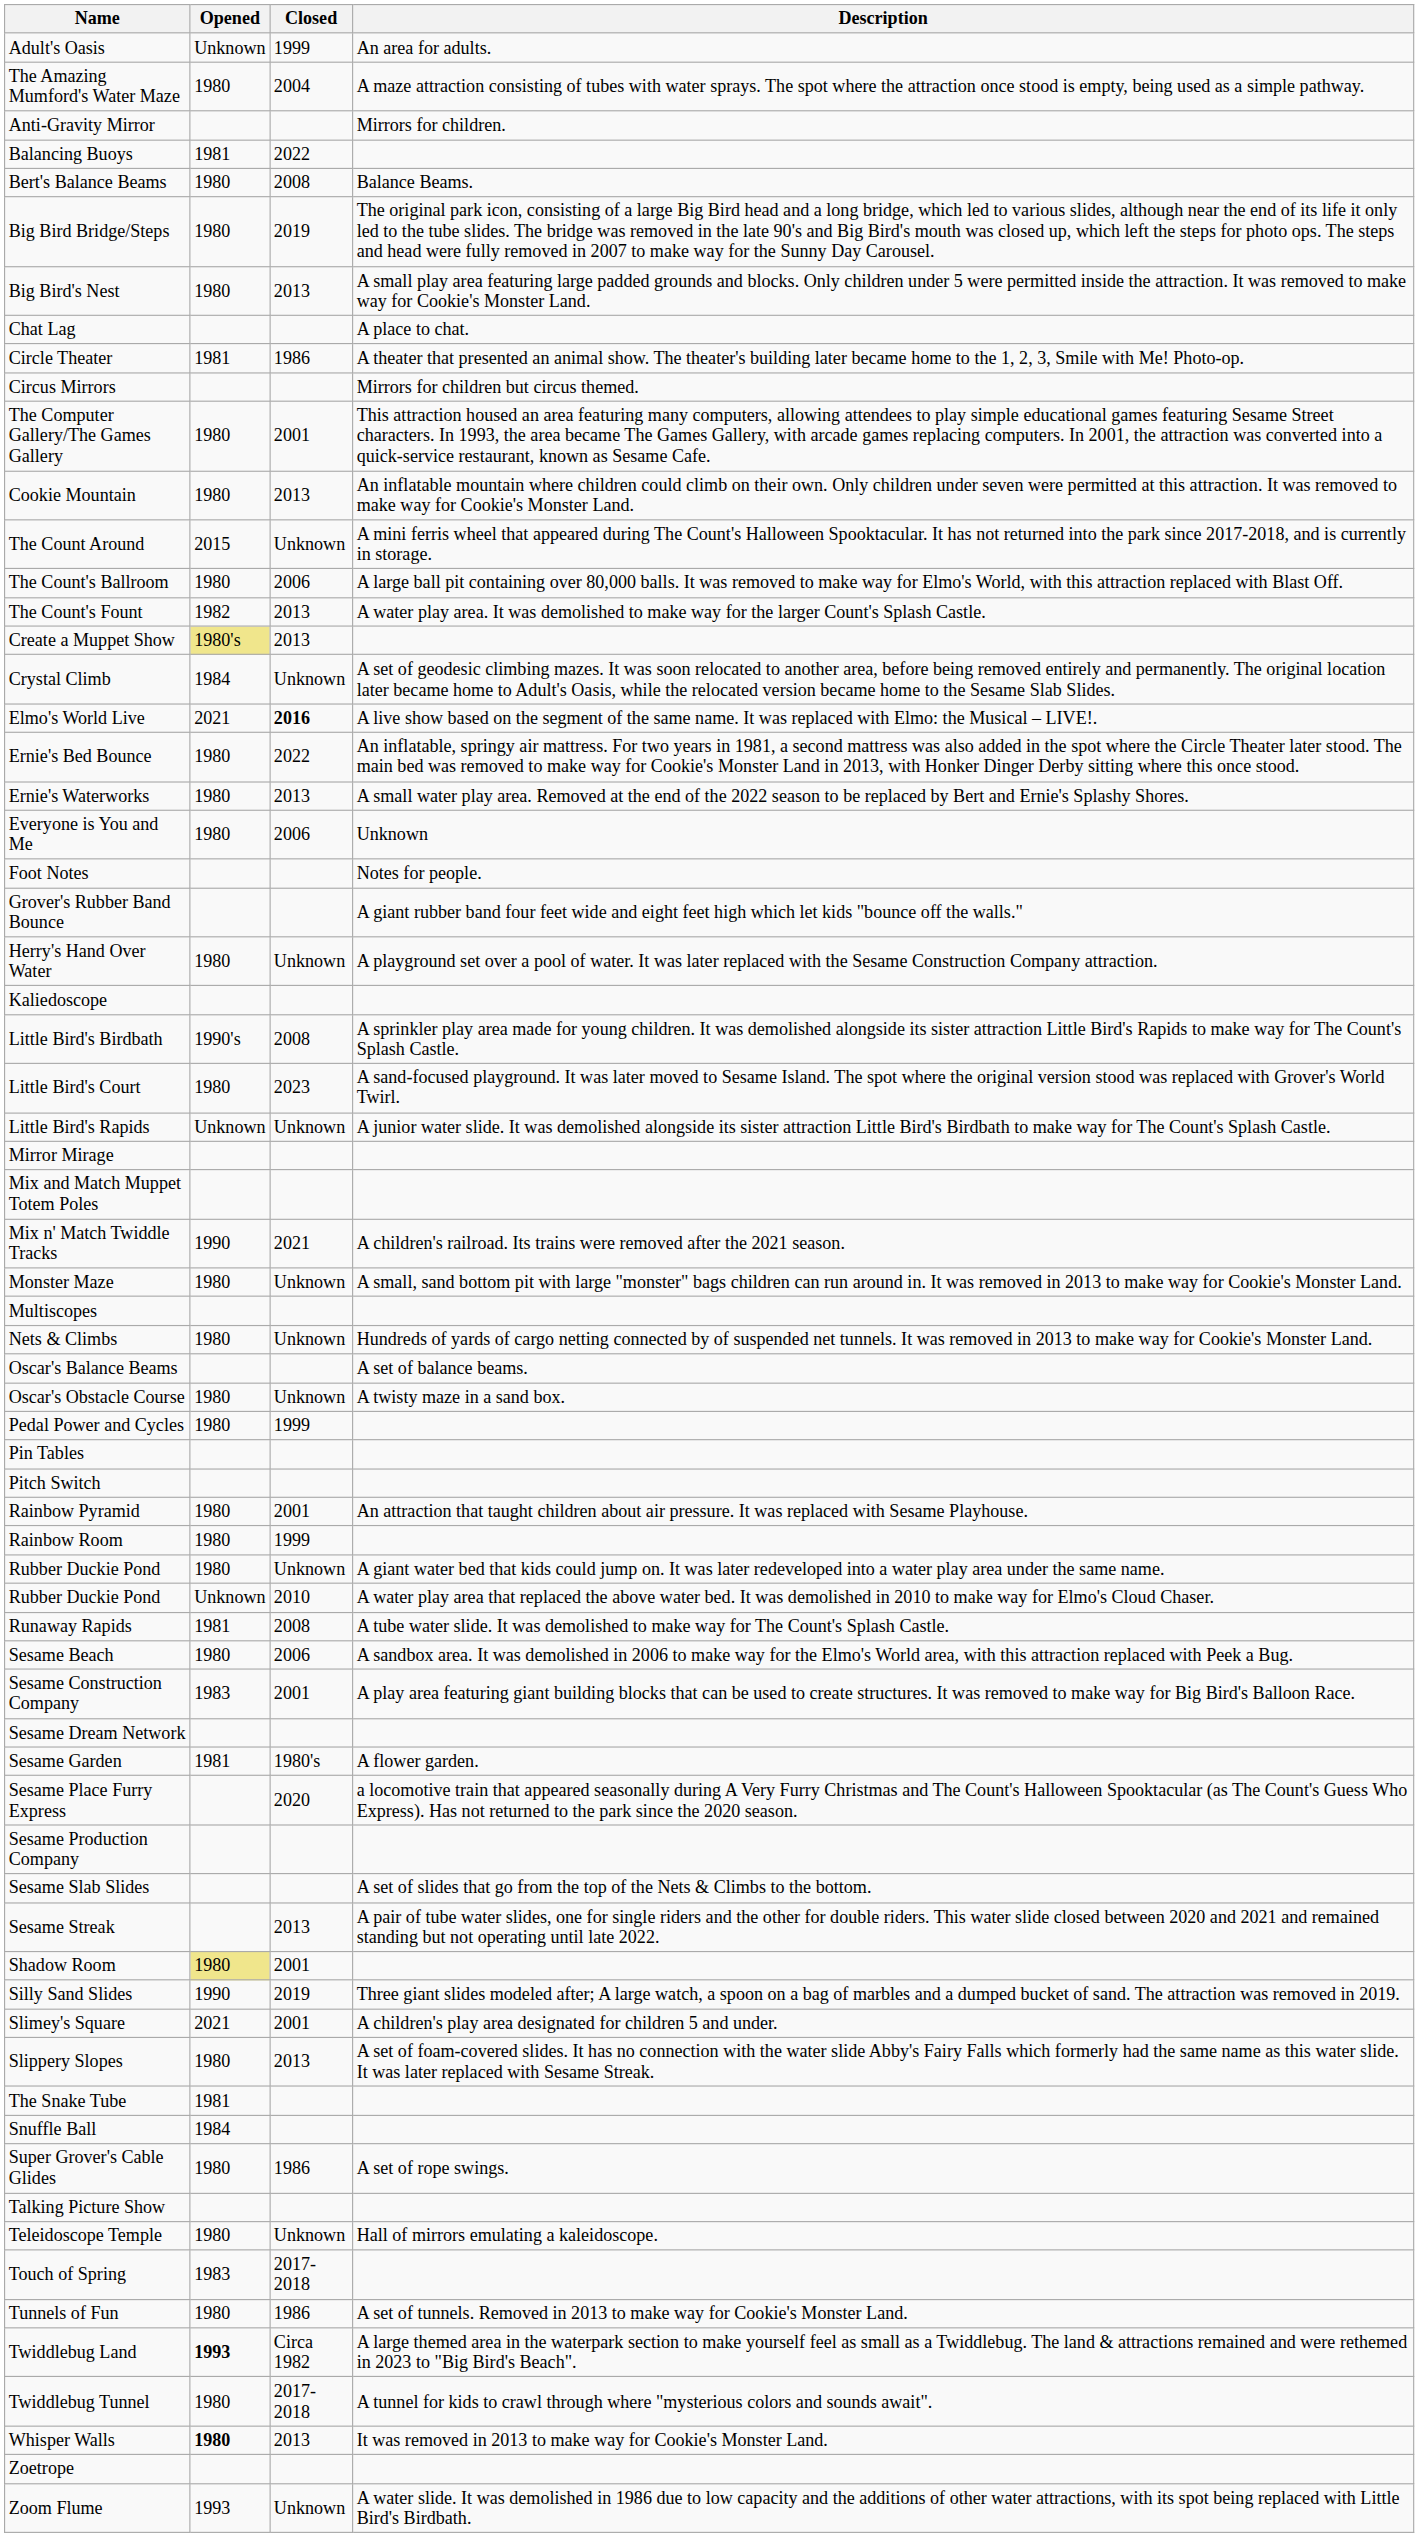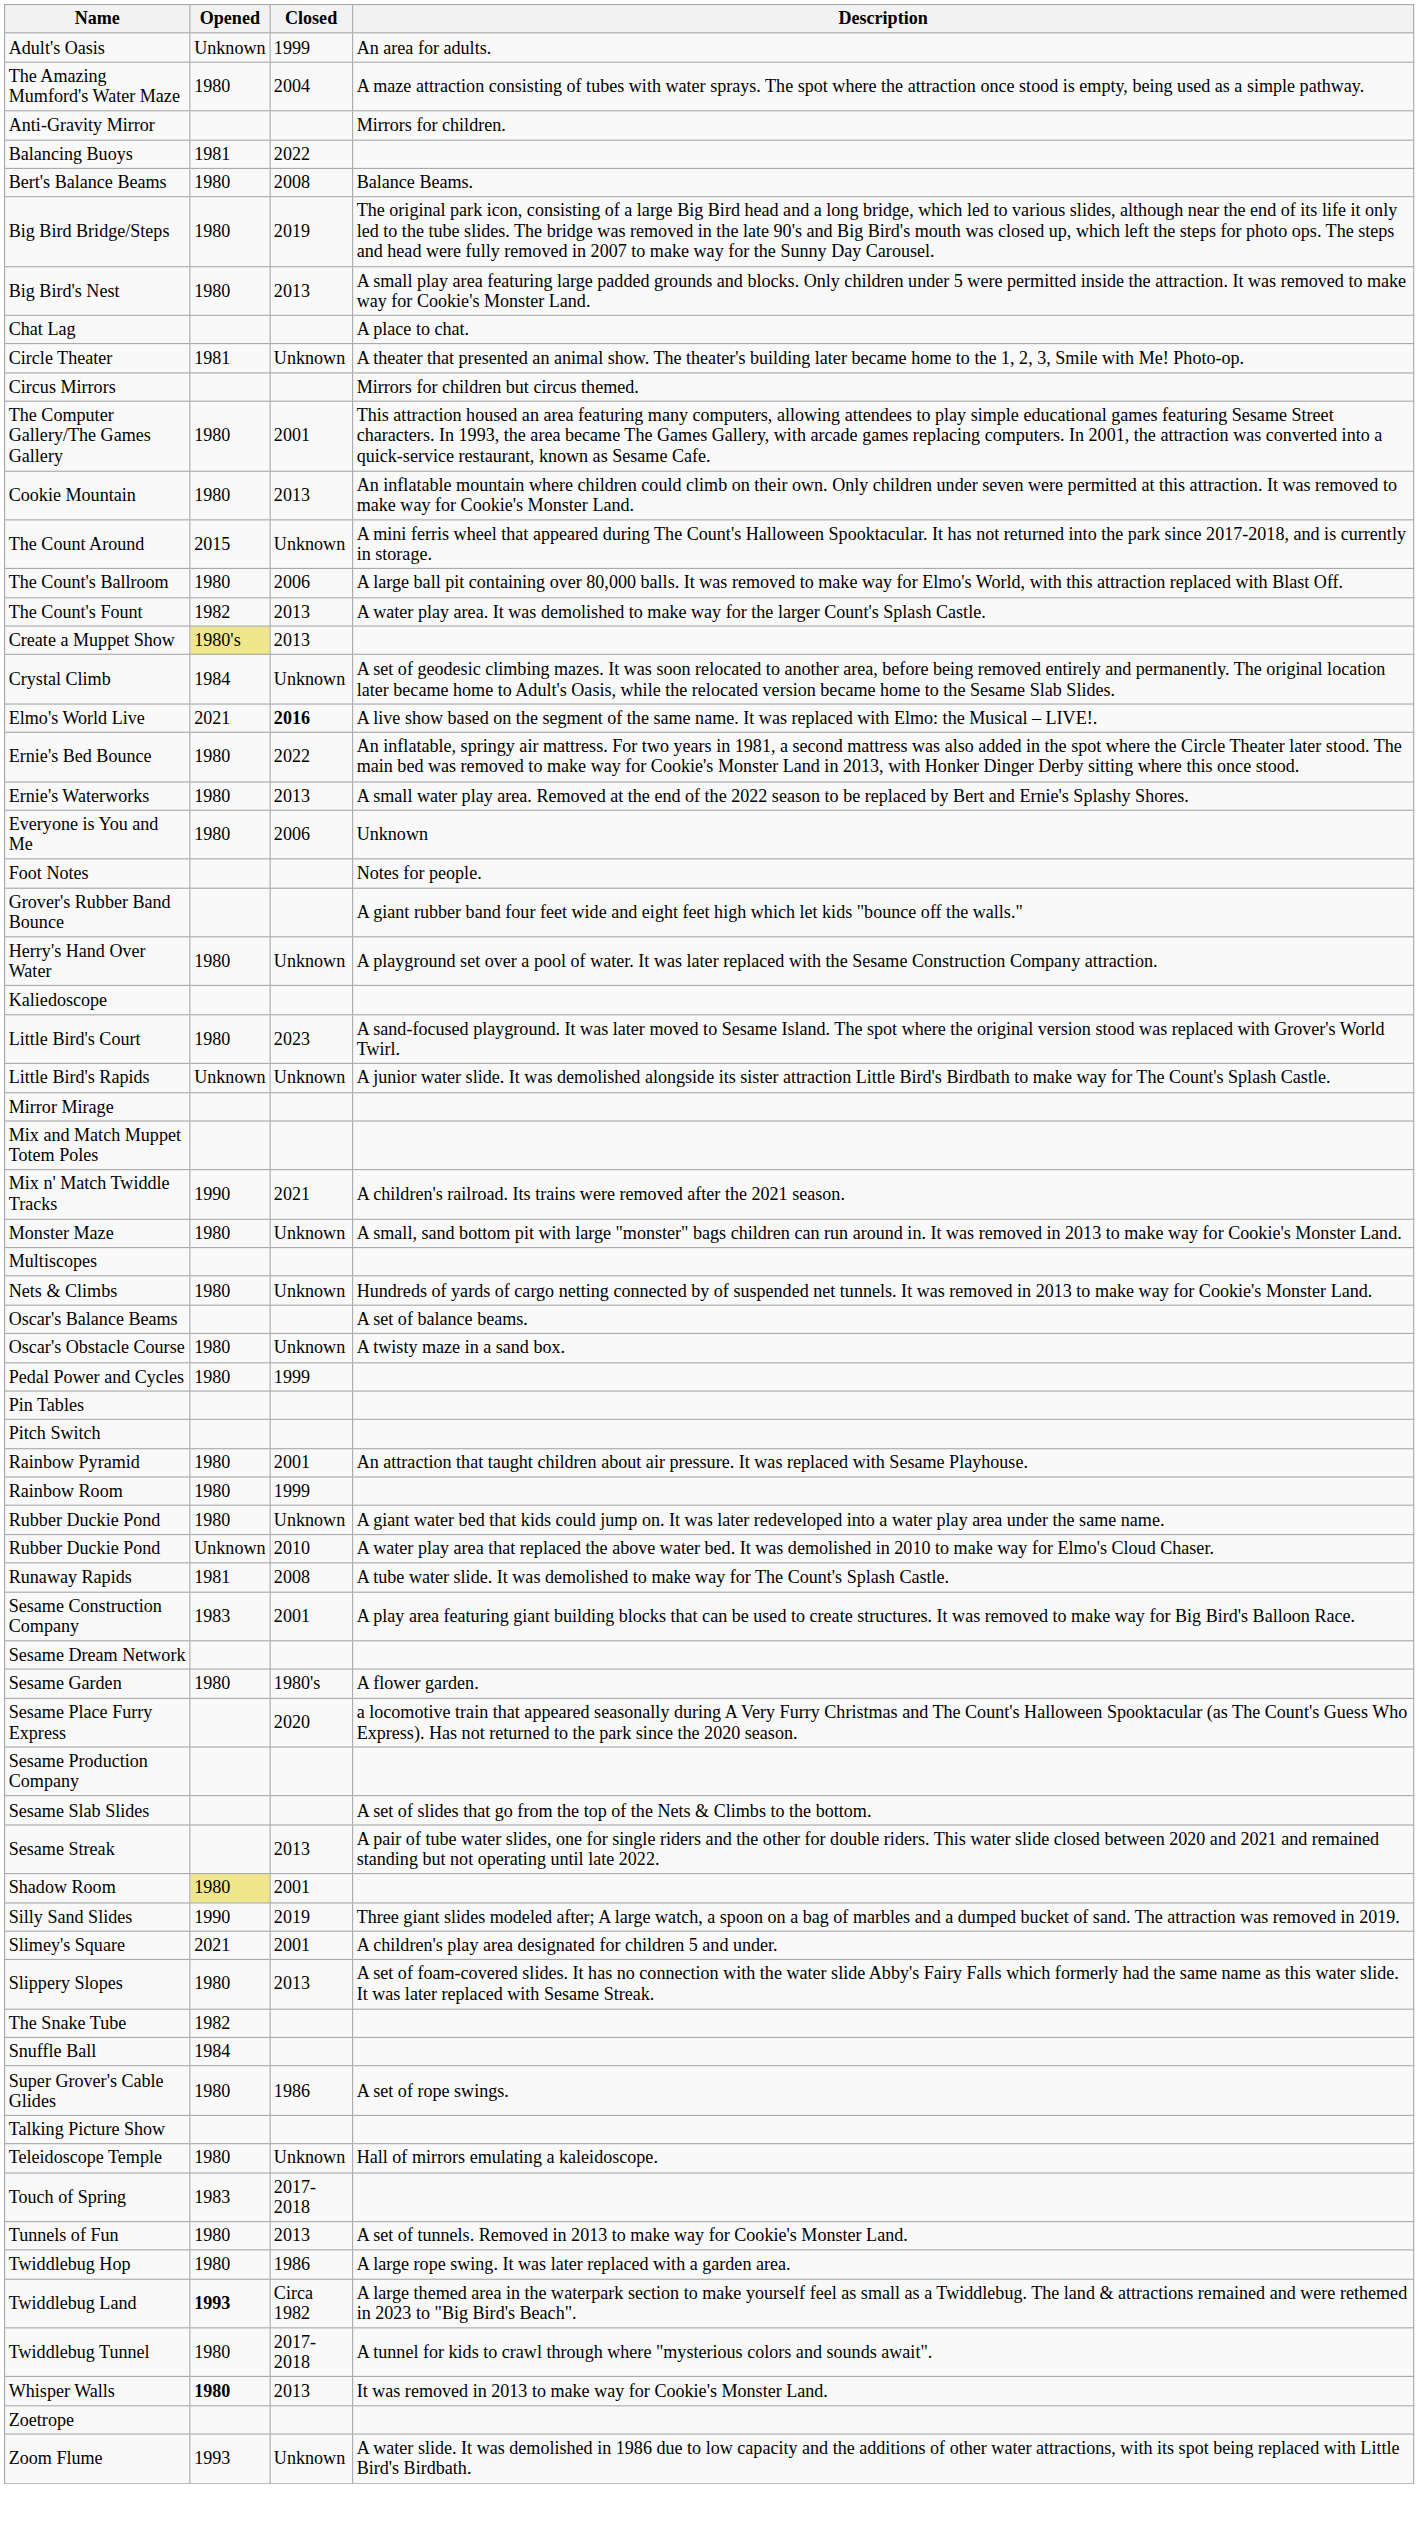Circle Theater | Closed: 1986 -> Unknown
- row: Little Bird's Birdbath | 1990's | 2008 | A sprinkler play area made for young children. It was demolished alongside its sister attraction Little Bird's Rapids to make way for The Count's Splash Castle.
- row: Sesame Beach | 1980 | 2006 | A sandbox area. It was demolished in 2006 to make way for the Elmo's World area, with this attraction replaced with Peek a Bug.
Sesame Garden | Opened: 1981 -> 1980
The Snake Tube | Opened: 1981 -> 1982
Tunnels of Fun | Closed: 1986 -> 2013
+ row: Twiddlebug Hop | 1980 | 1986 | A large rope swing. It was later replaced with a garden area.
